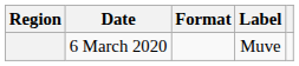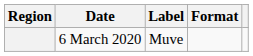columns swapped: Format <-> Label
